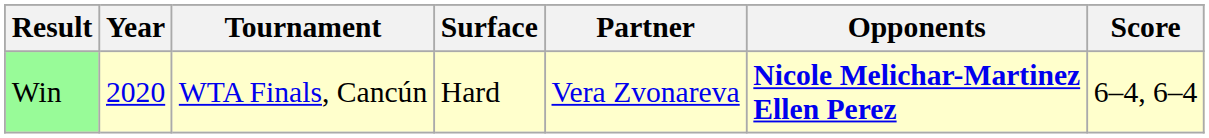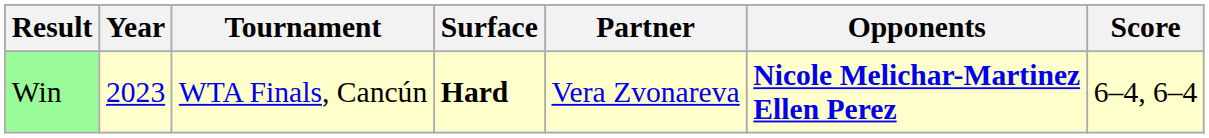Win | Year: 2020 -> 2023
Win | Surface: normal -> bold
